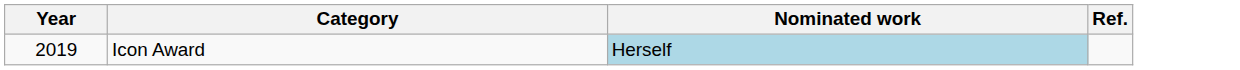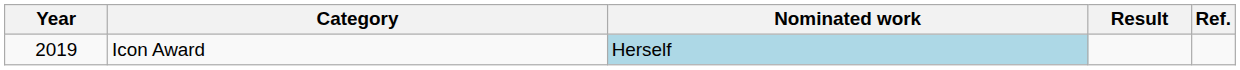+ column: Result
